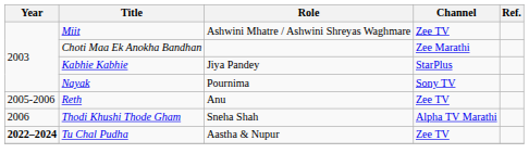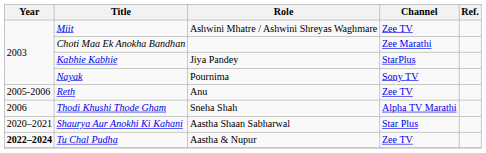+ row: 2020–2021 | Shaurya Aur Anokhi Ki Kahani | Aastha Shaan Sabharwal | Star Plus
